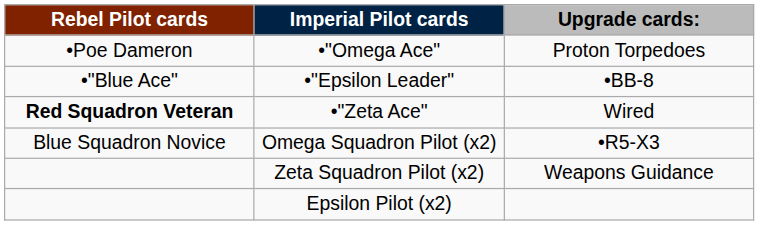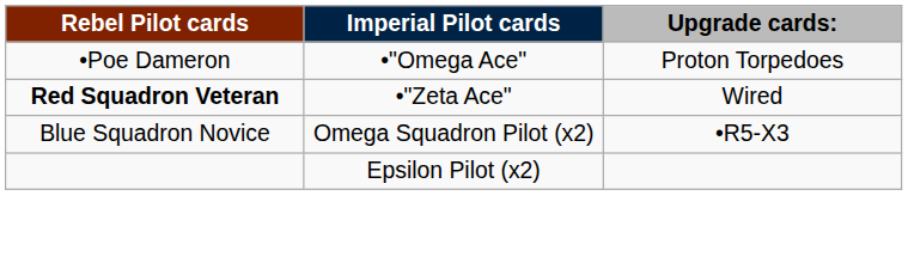- row: •"Blue Ace" | •"Epsilon Leader" | •BB-8
- row: Zeta Squadron Pilot (x2) | Weapons Guidance
